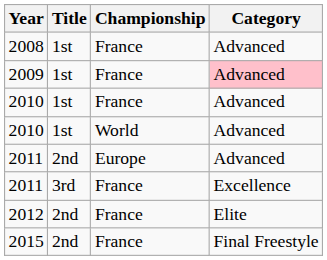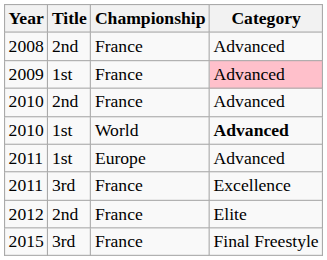2008 | Title: 1st -> 2nd
2010 / France | Title: 1st -> 2nd
2010 / World | Category: normal -> bold
2011 / Europe | Title: 2nd -> 1st
2015 | Title: 2nd -> 3rd
